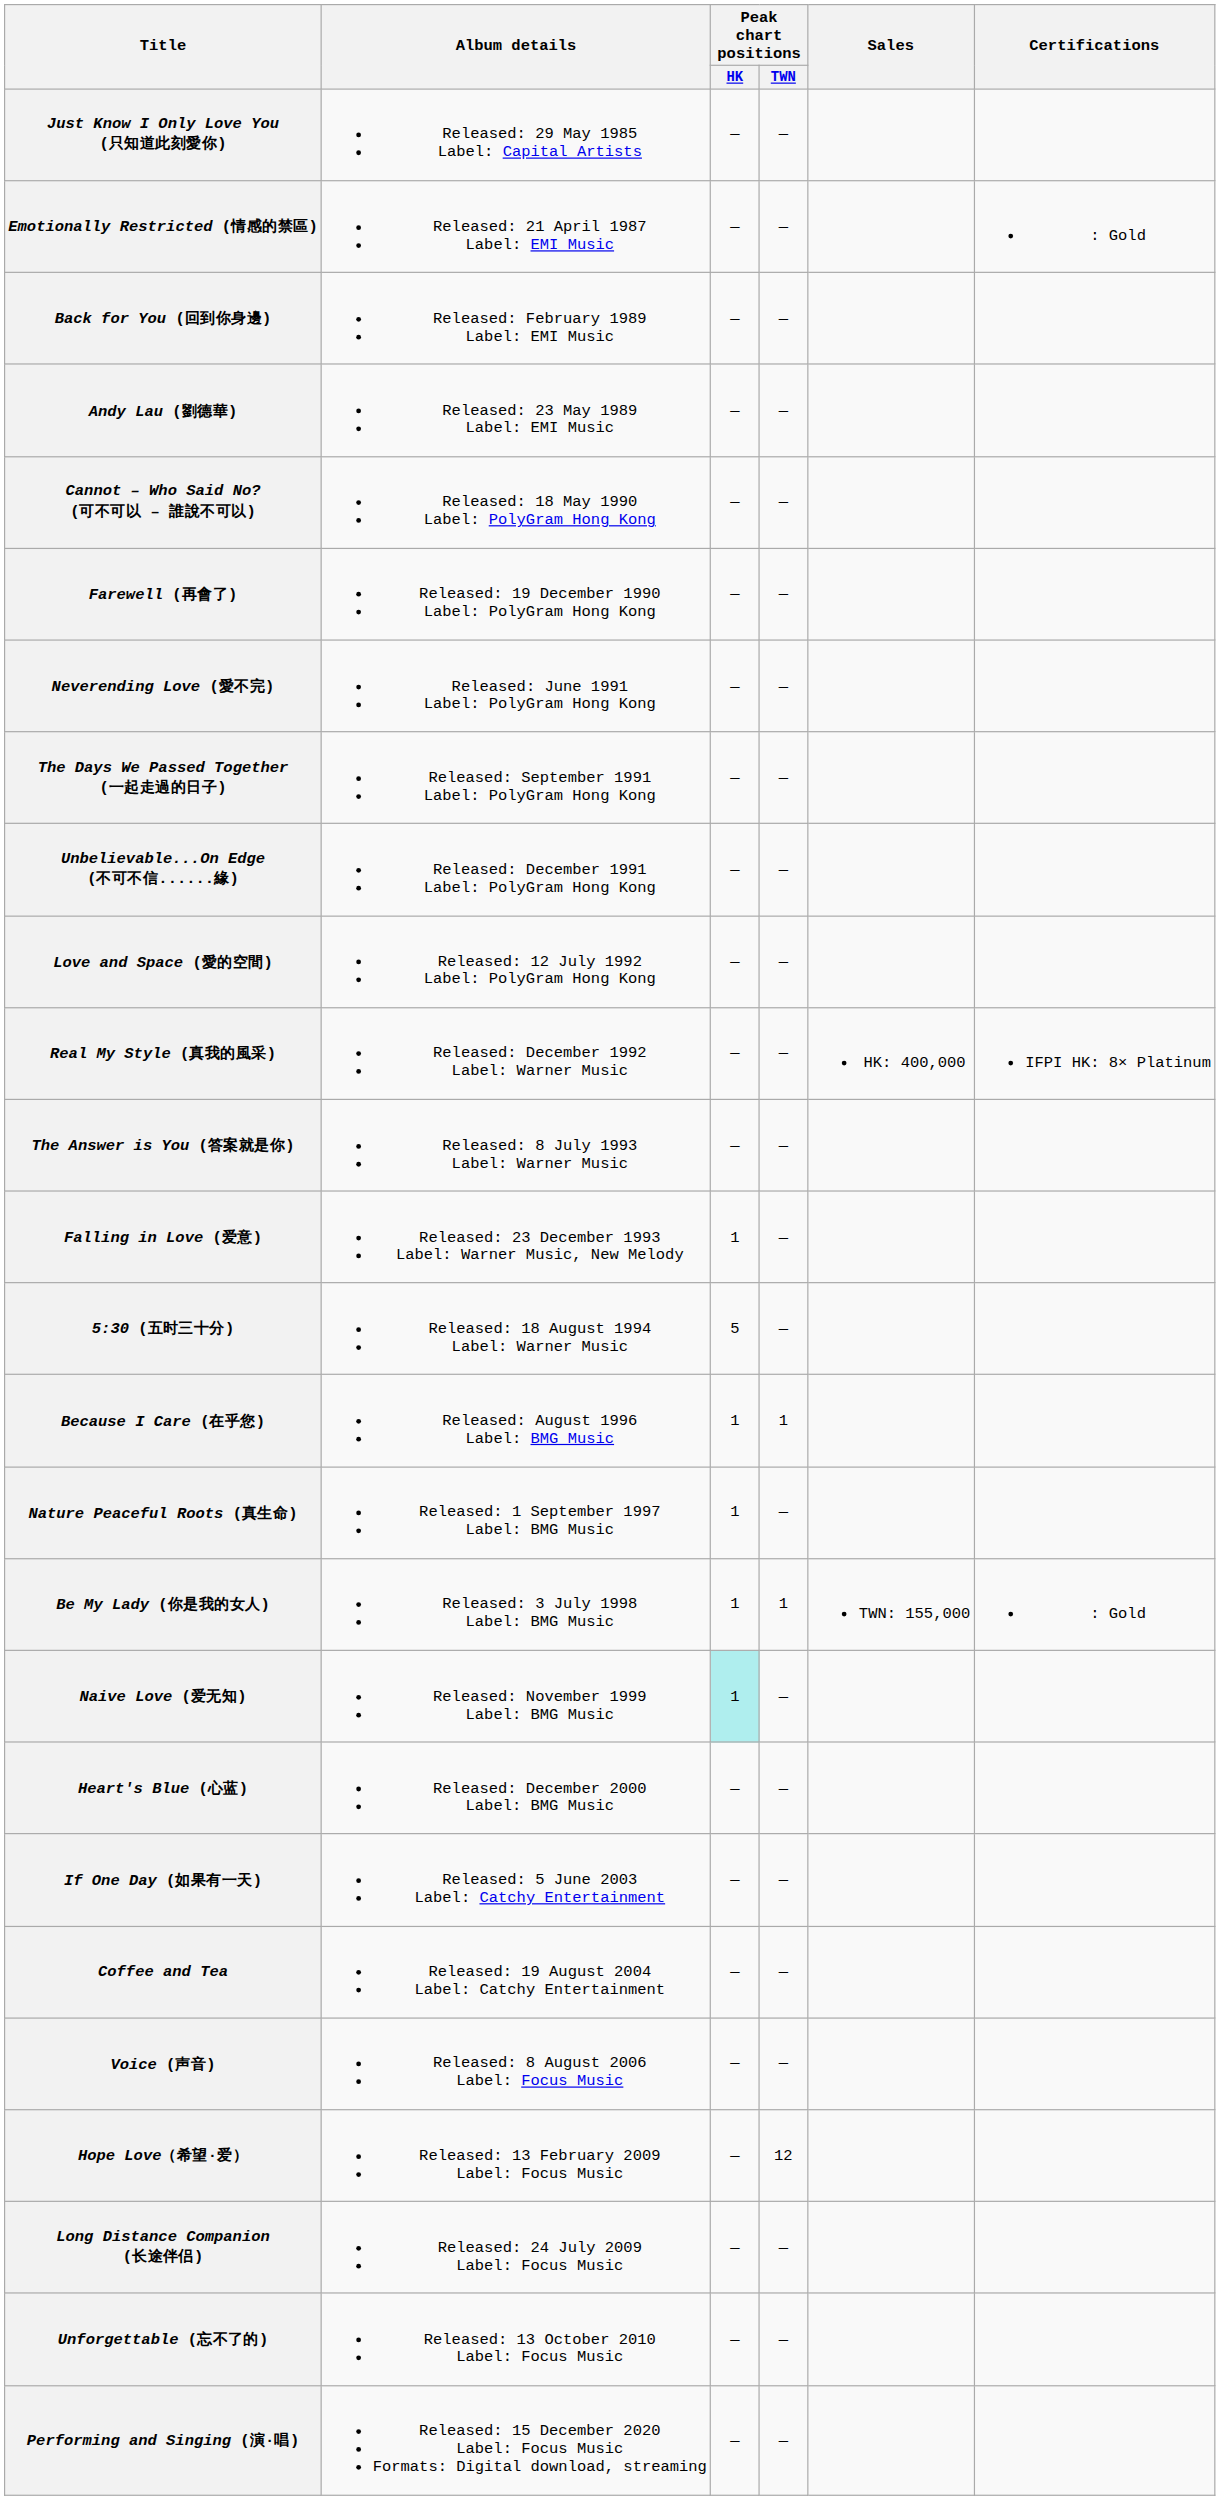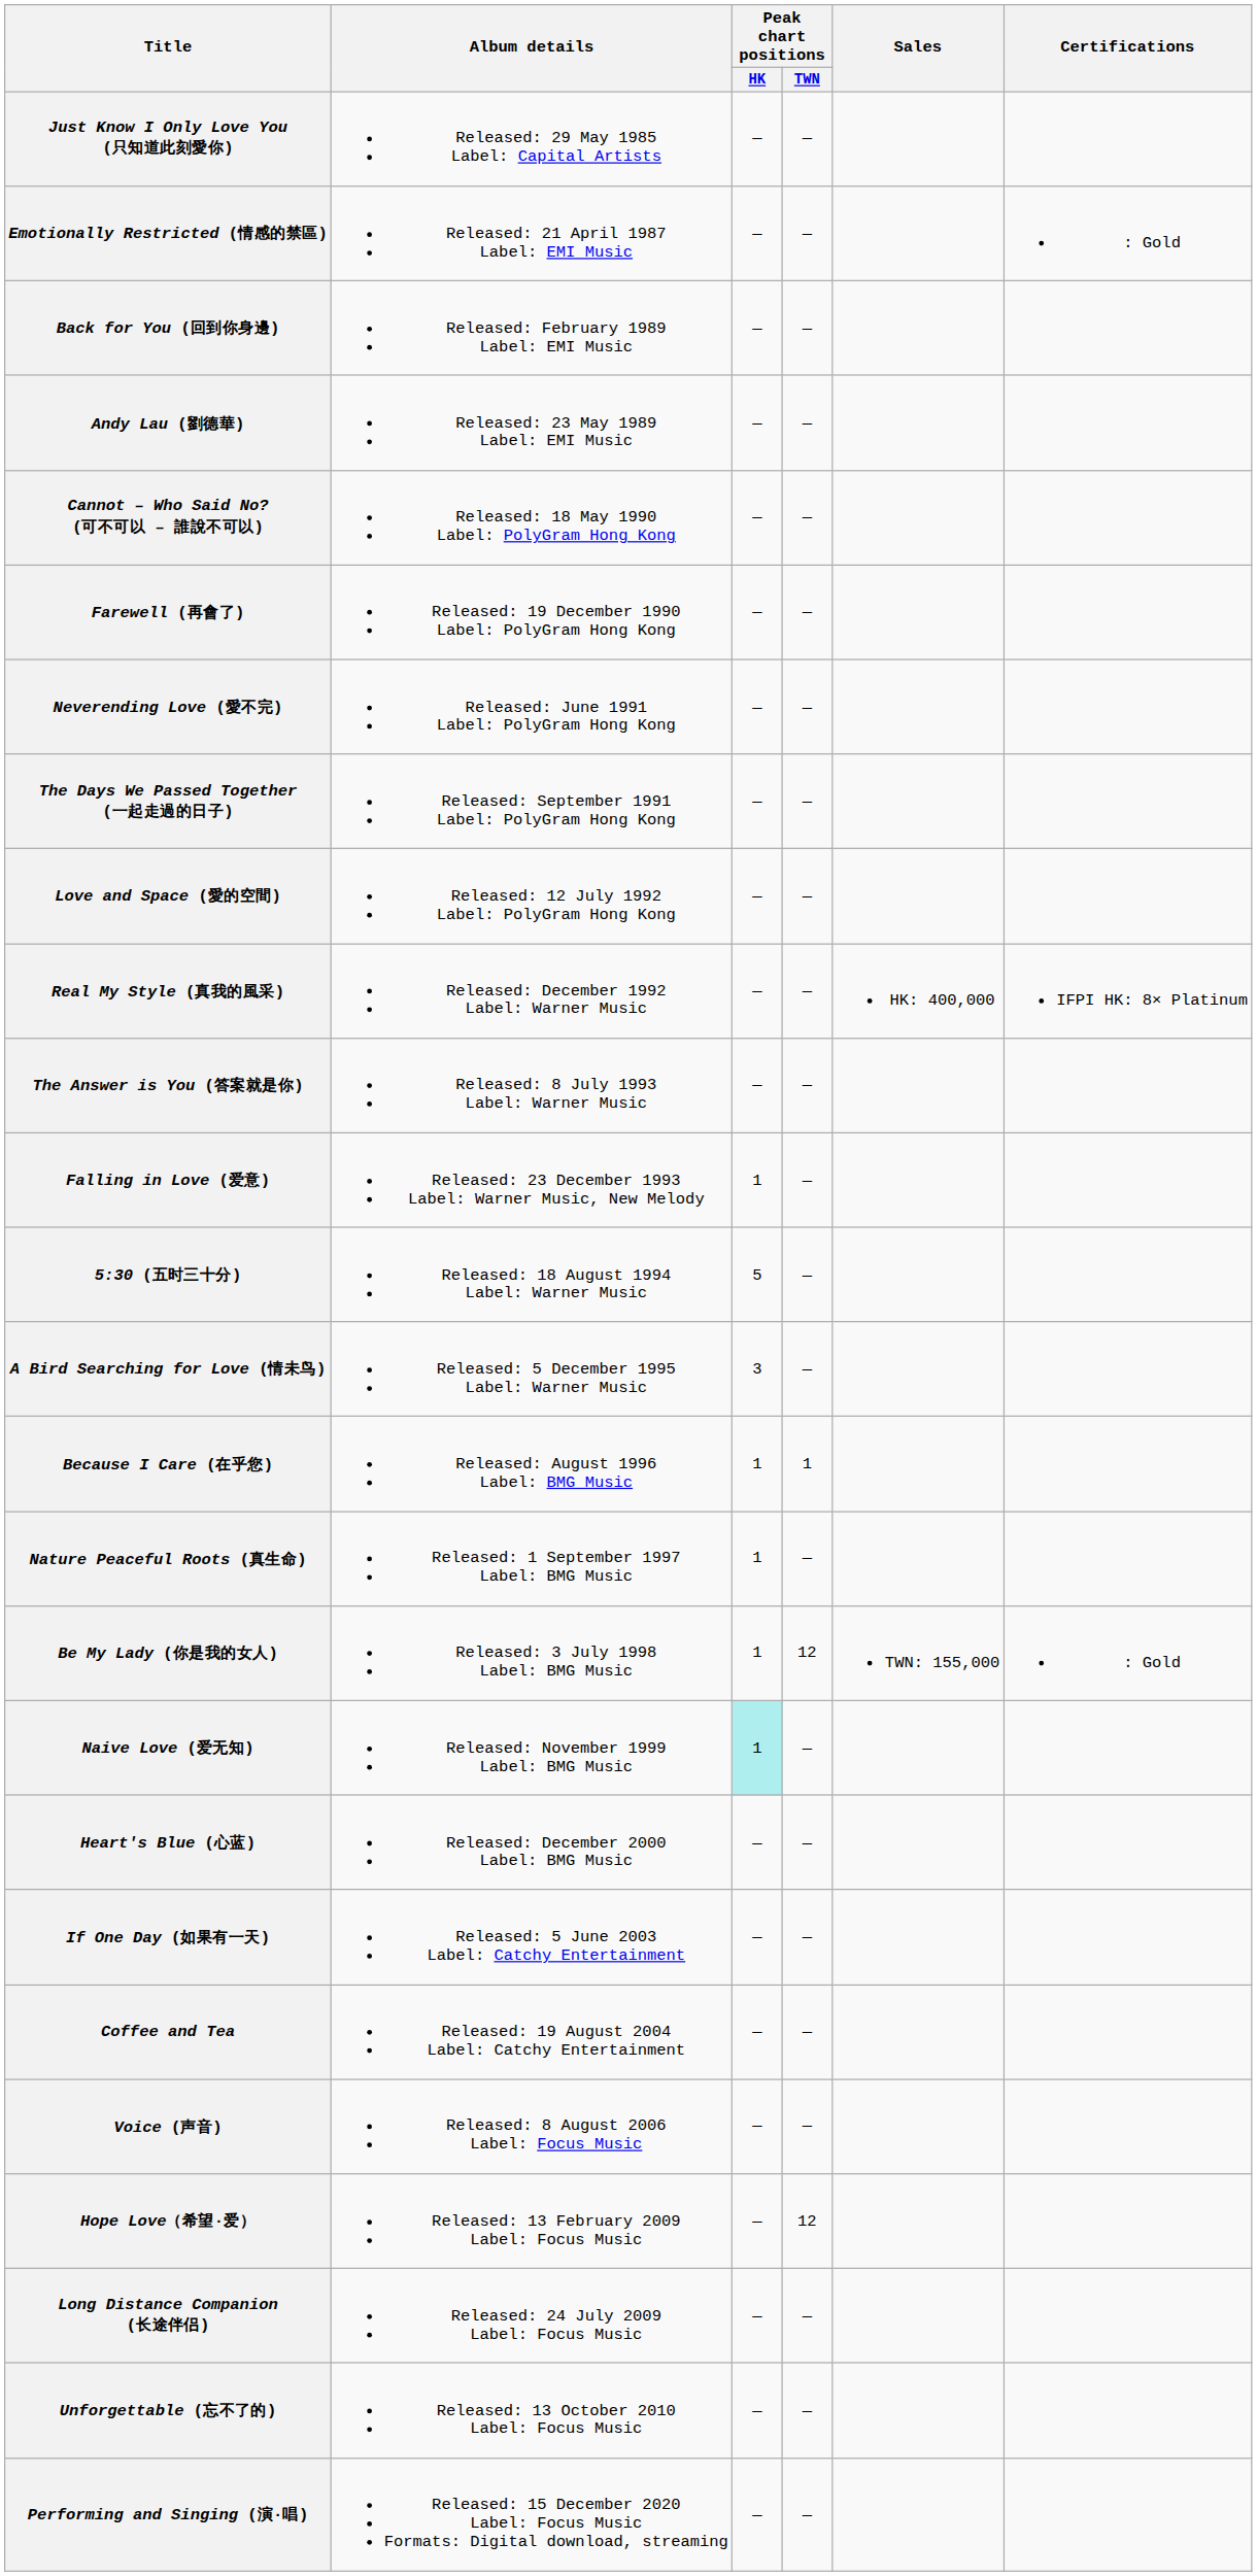- row: Unbelievable...On Edge (不可不信......緣) | Released: December 1991 Label: PolyGram Hong Kong | — | —
+ row: A Bird Searching for Love (情未鸟) | Released: 5 December 1995 Label: Warner Music | 3 | —
Be My Lady (你是我的女人) | Peak chart positions / TWN: 1 -> 12
